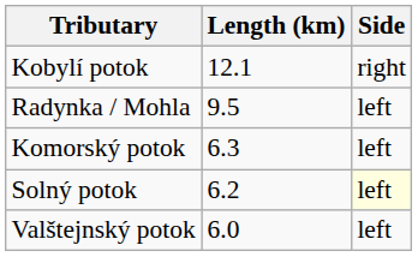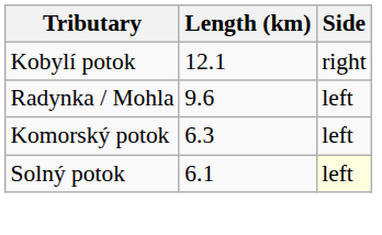Radynka / Mohla | Length (km): 9.5 -> 9.6
Solný potok | Length (km): 6.2 -> 6.1
- row: Valštejnský potok | 6.0 | left
